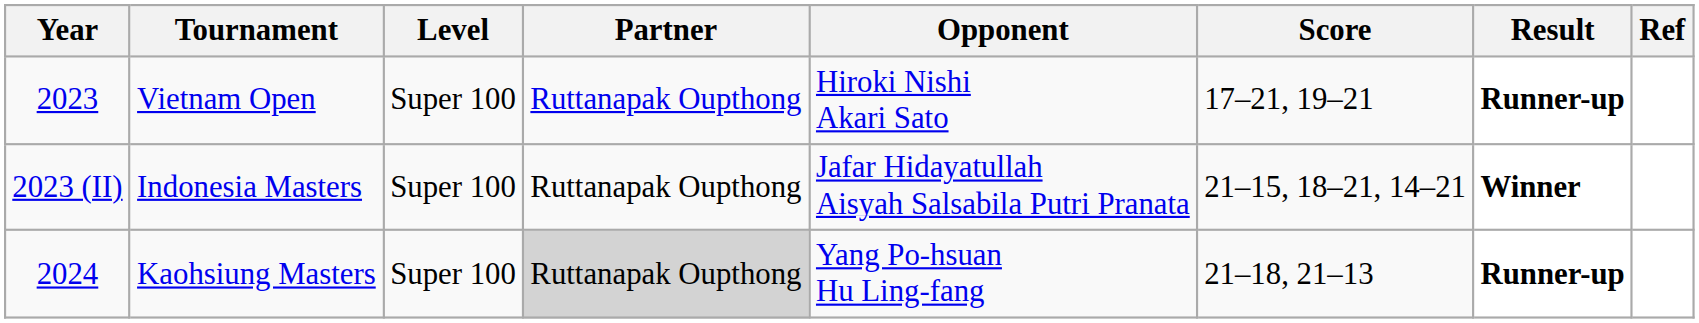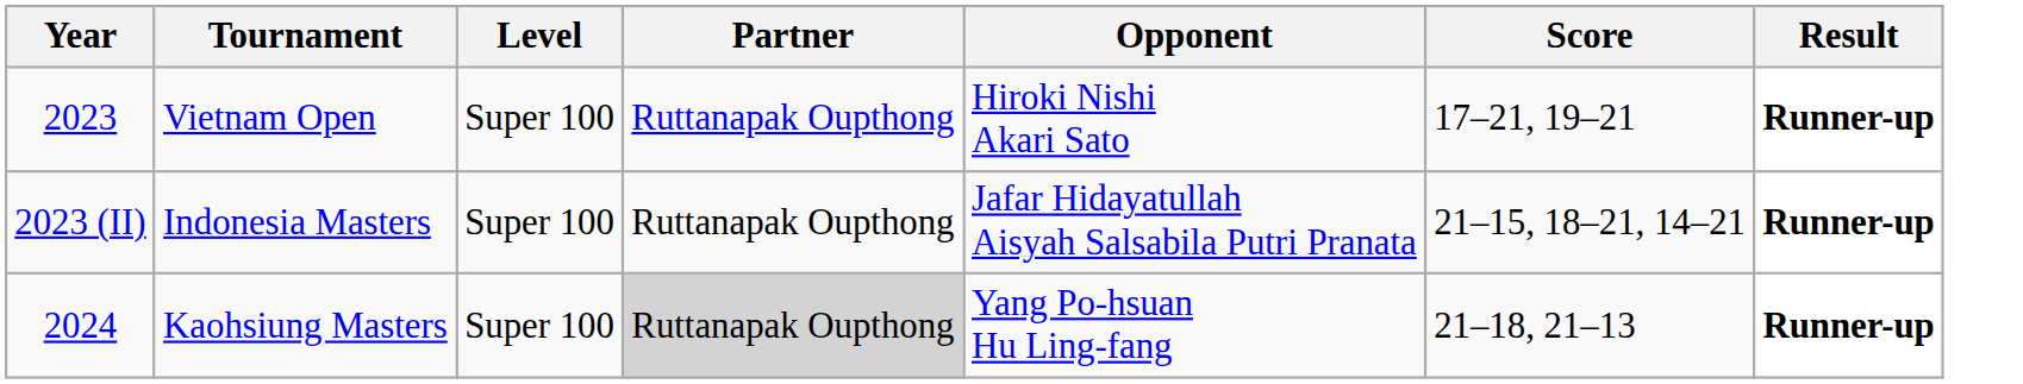- column: Ref
Indonesia Masters | Result: Winner -> Runner-up
